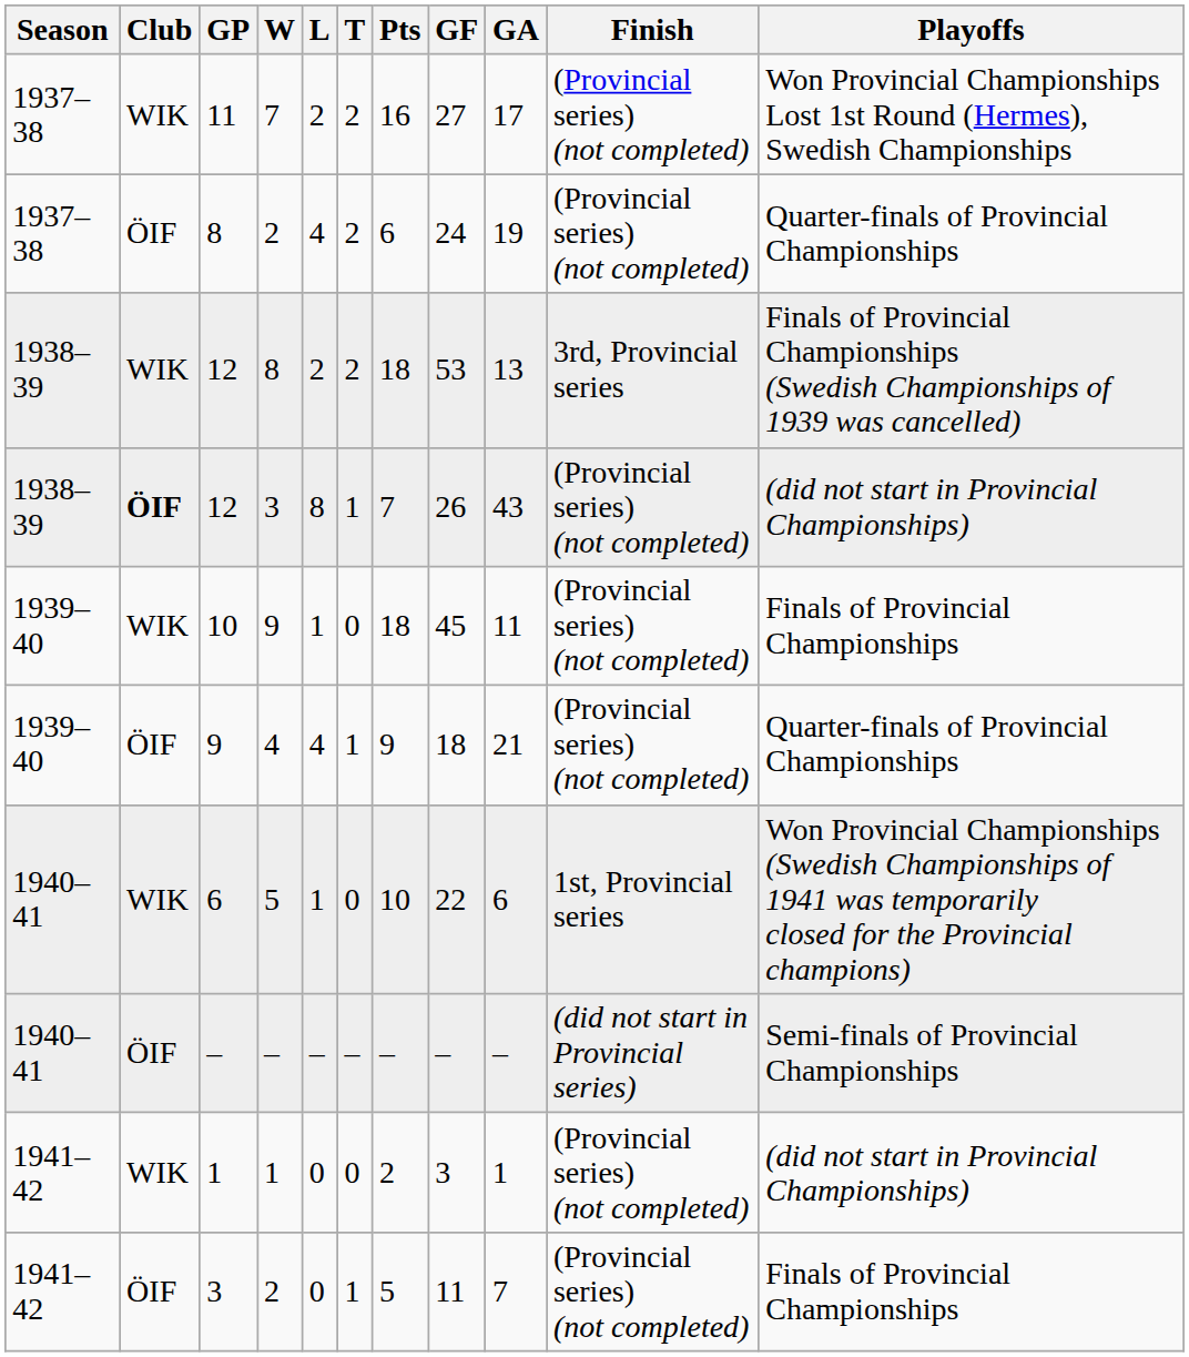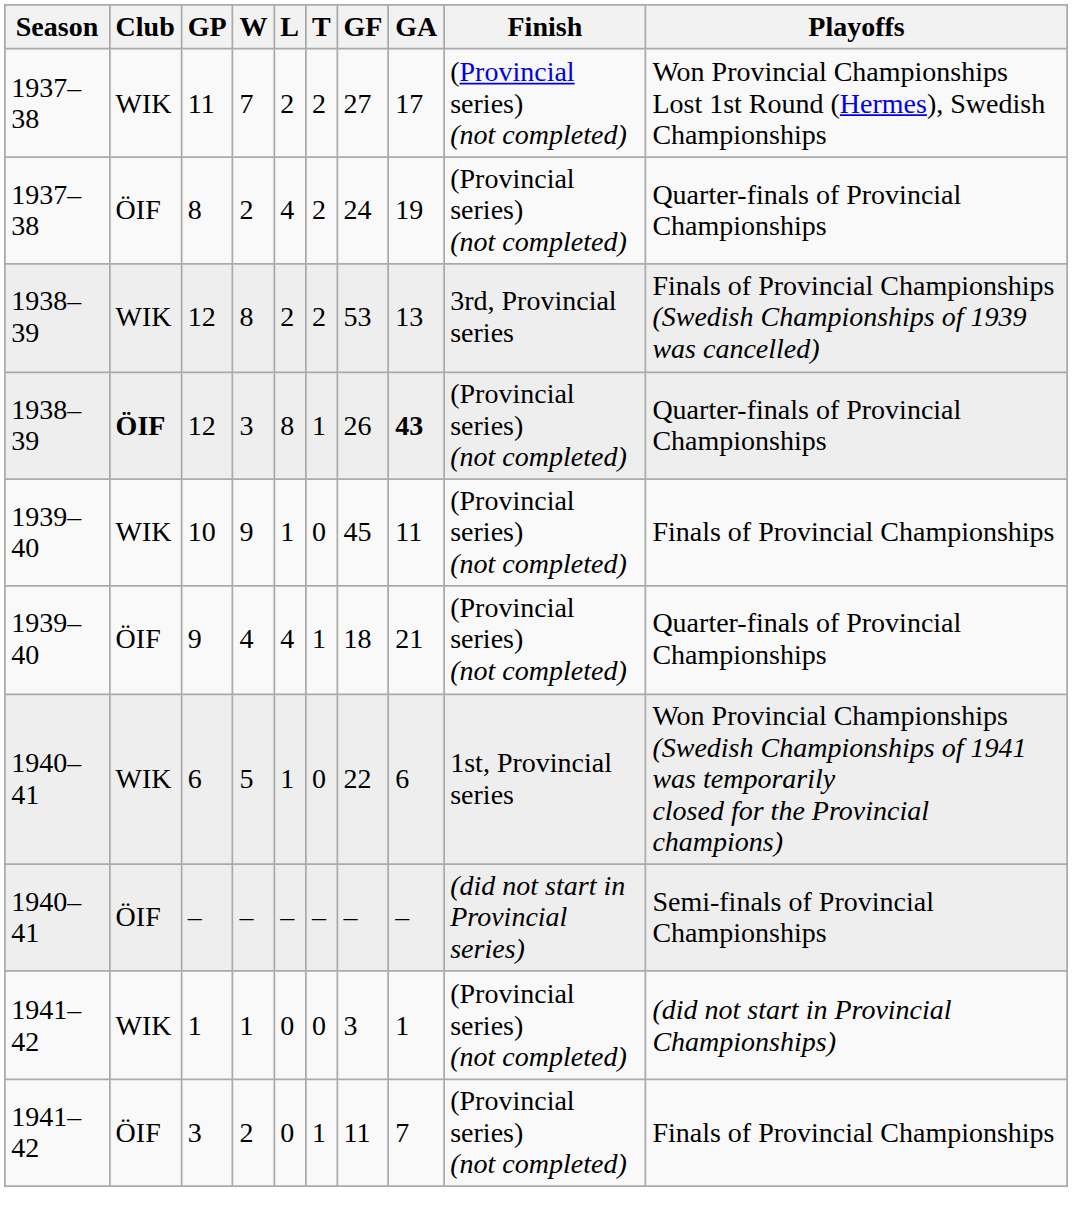- column: Pts | 16 | 6 | 18 | 7 | 18 | 9 | 10 | – | 2 | 5
12 / 3 | GA: normal -> bold
12 / 3 | Playoffs: (did not start in Provincial Championships) -> Quarter-finals of Provincial Championships
